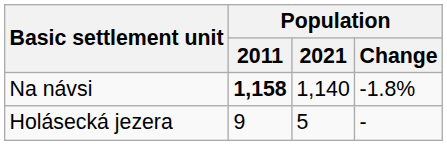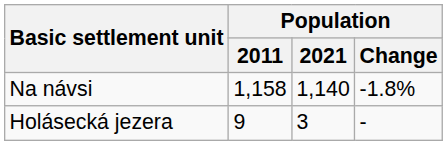Na návsi | Population / 2011: bold -> normal
Holásecká jezera | Population / 2021: 5 -> 3
